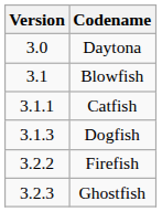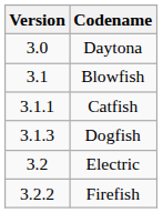+ row: 3.2 | Electric
- row: 3.2.3 | Ghostfish
